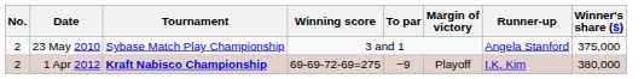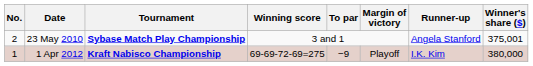23 May 2010 | Tournament: normal -> bold
23 May 2010 | Winner's share ($): 375,000 -> 375,001
1 Apr 2012 | No.: 2 -> 1
